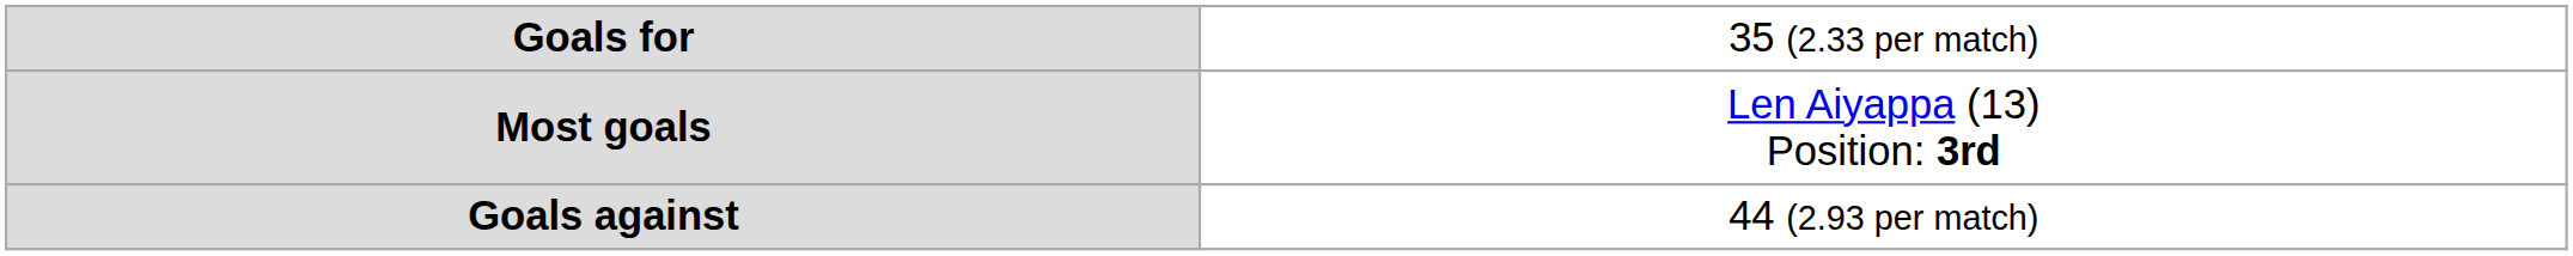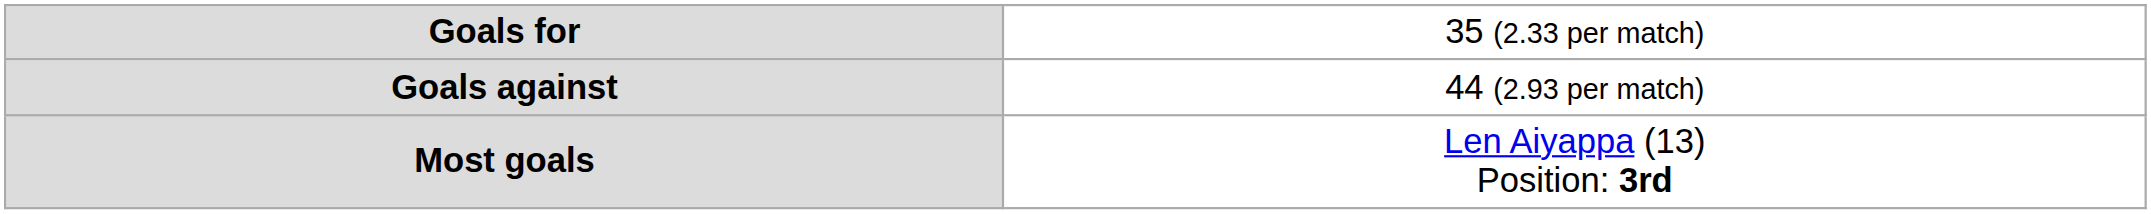rows swapped: Goals against <-> Most goals
